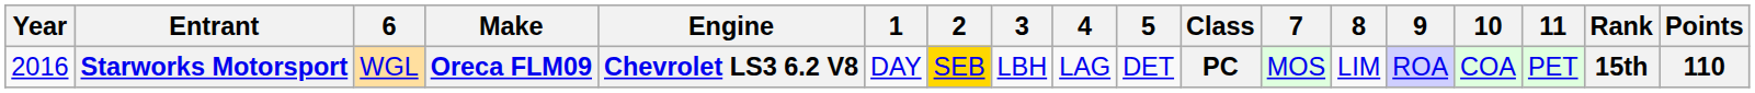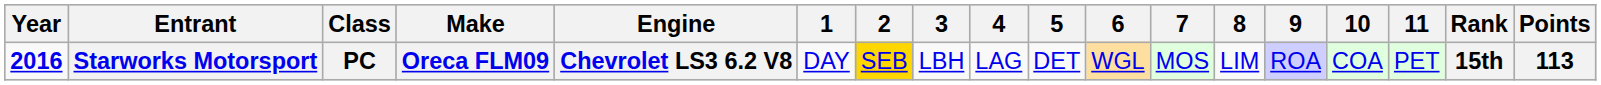columns swapped: Class <-> 6
Starworks Motorsport | Year: normal -> bold
Starworks Motorsport | Points: 110 -> 113
